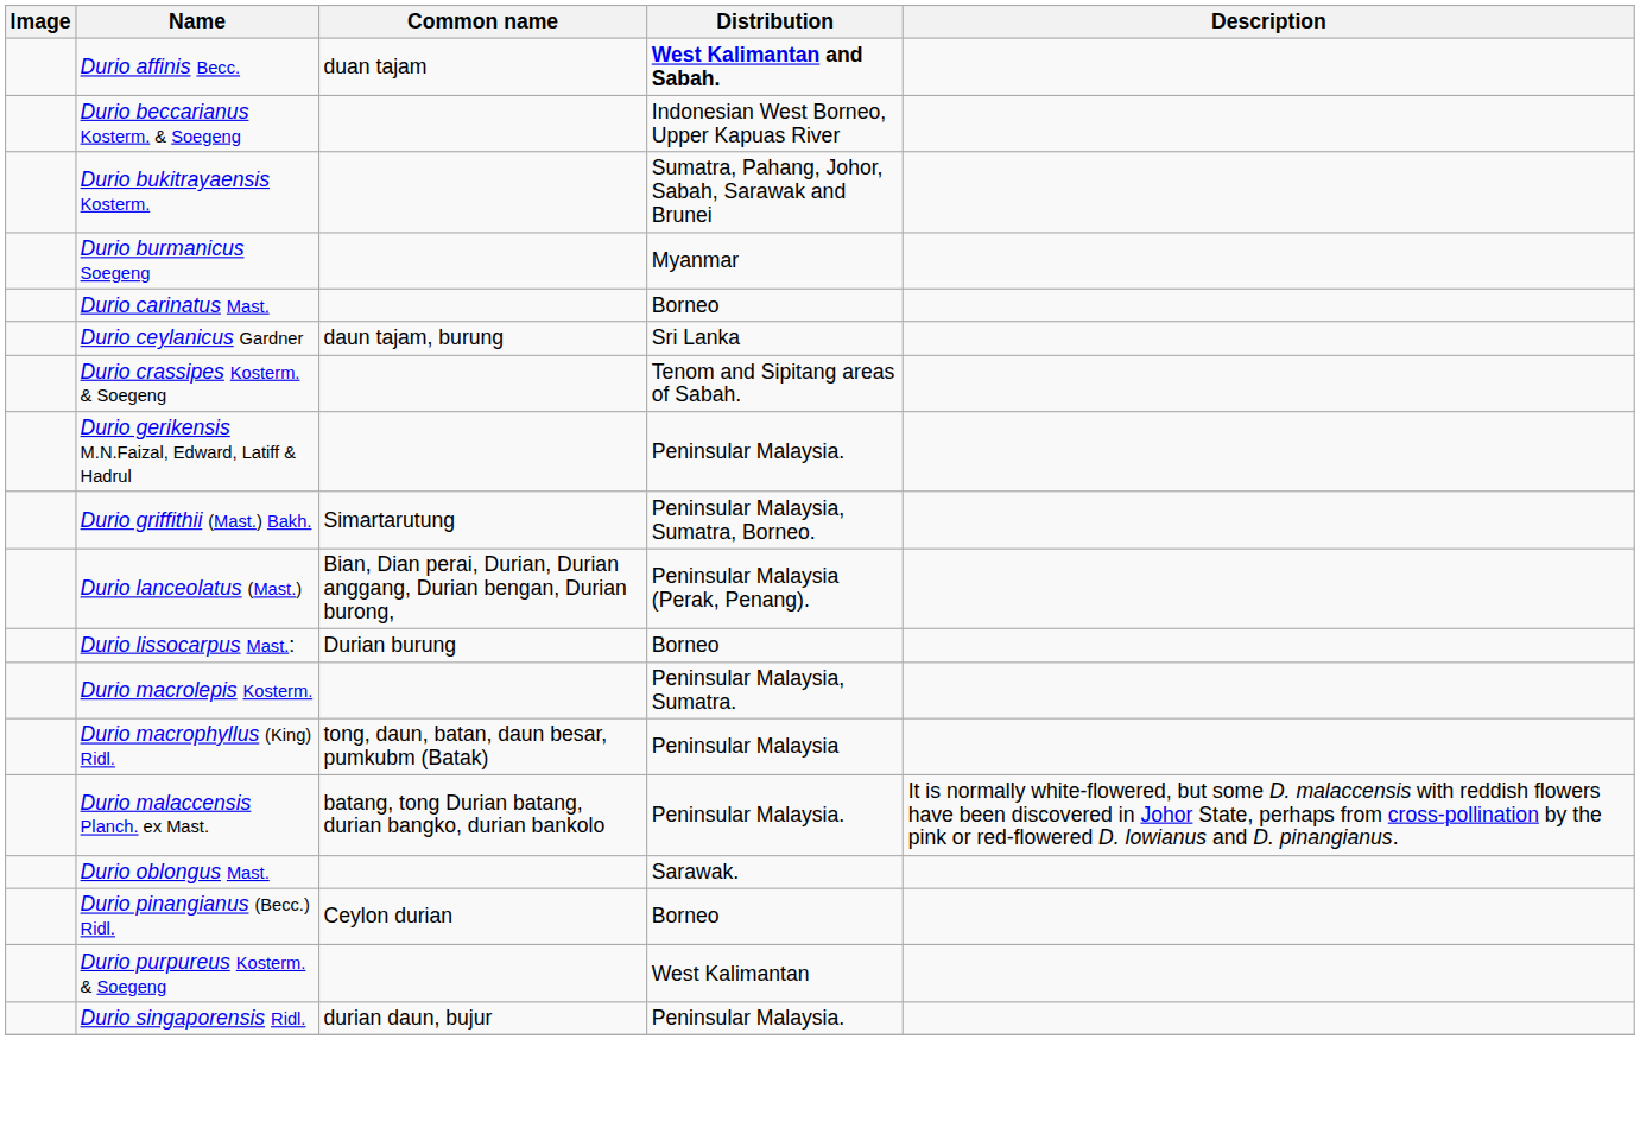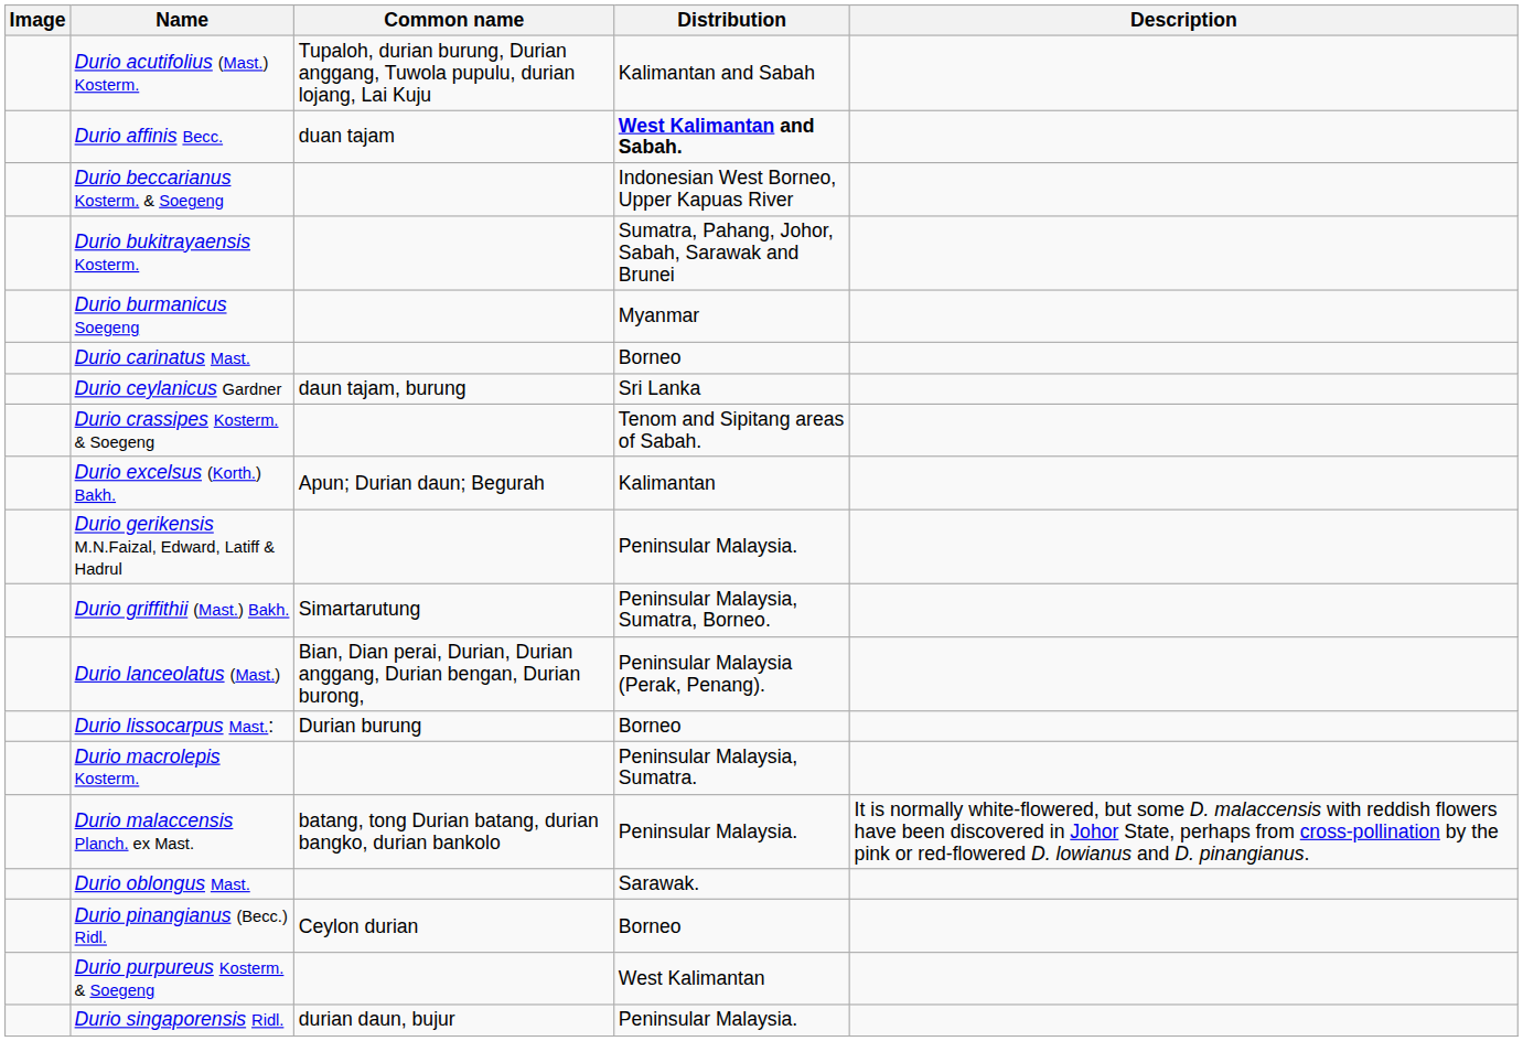+ row: Durio acutifolius (Mast.) Kosterm. | Tupaloh, durian burung, Durian anggang, Tuwola pupulu, durian lojang, Lai Kuju | Kalimantan and Sabah
+ row: Durio excelsus (Korth.) Bakh. | Apun; Durian daun; Begurah | Kalimantan
- row: Durio macrophyllus (King) Ridl. | tong, daun, batan, daun besar, pumkubm (Batak) | Peninsular Malaysia
